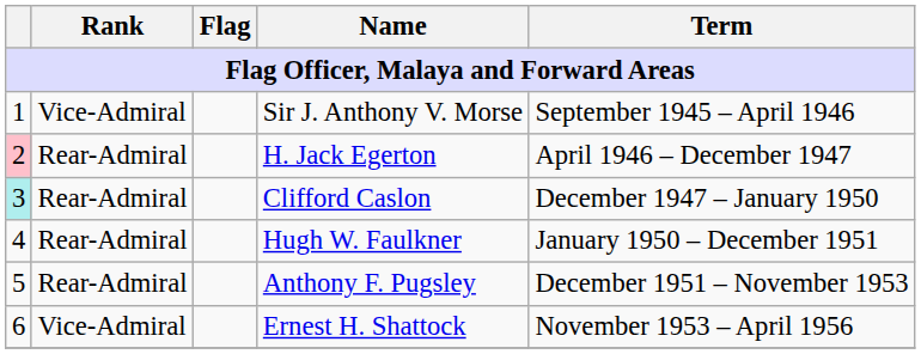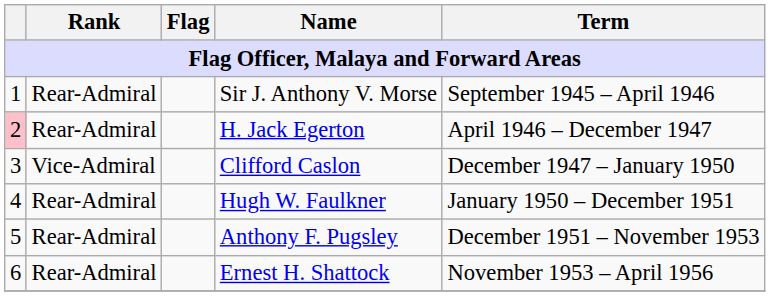Sir J. Anthony V. Morse | Rank: Vice-Admiral -> Rear-Admiral
Clifford Caslon | column 1: paleturquoise background -> no background
Clifford Caslon | Rank: Rear-Admiral -> Vice-Admiral
Ernest H. Shattock | Rank: Vice-Admiral -> Rear-Admiral
